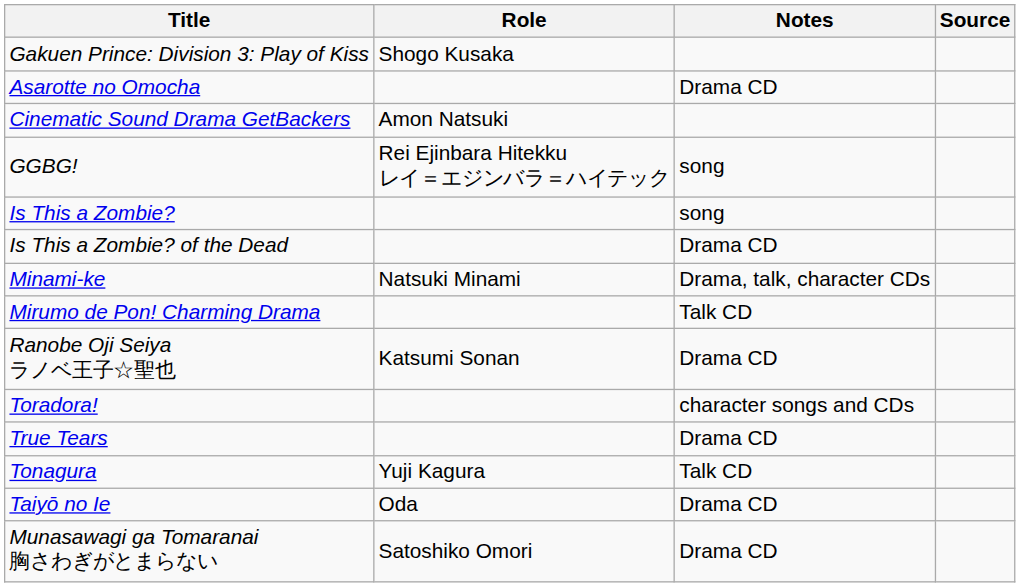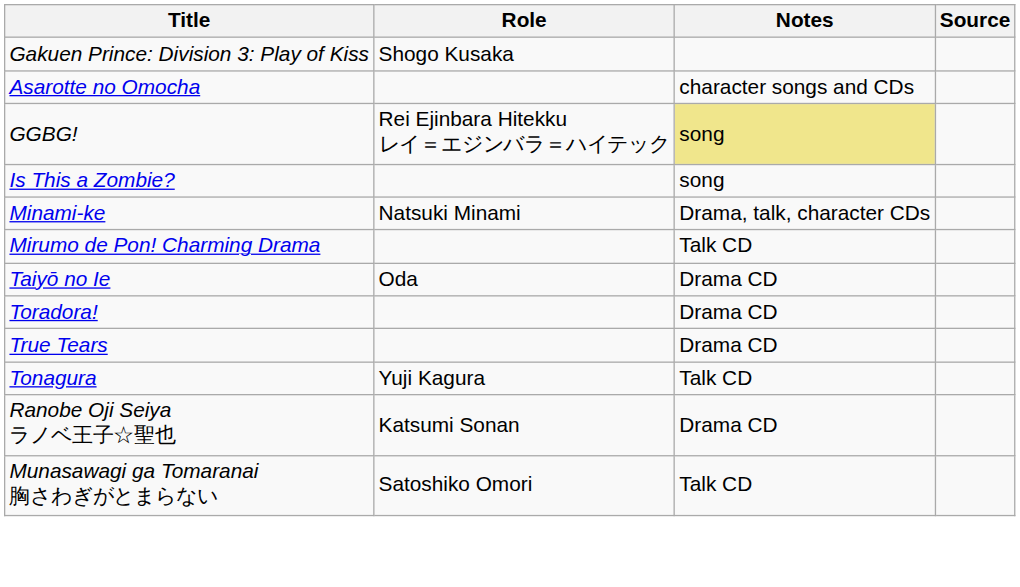Asarotte no Omocha | Notes: Drama CD -> character songs and CDs
- row: Cinematic Sound Drama GetBackers | Amon Natsuki
GGBG! | Notes: no background -> khaki background
- row: Is This a Zombie? of the Dead | Drama CD
rows swapped: Taiyō no Ie <-> Ranobe Oji Seiya ラノベ王子☆聖也
Toradora! | Notes: character songs and CDs -> Drama CD
Munasawagi ga Tomaranai 胸さわぎがとまらない | Notes: Drama CD -> Talk CD
